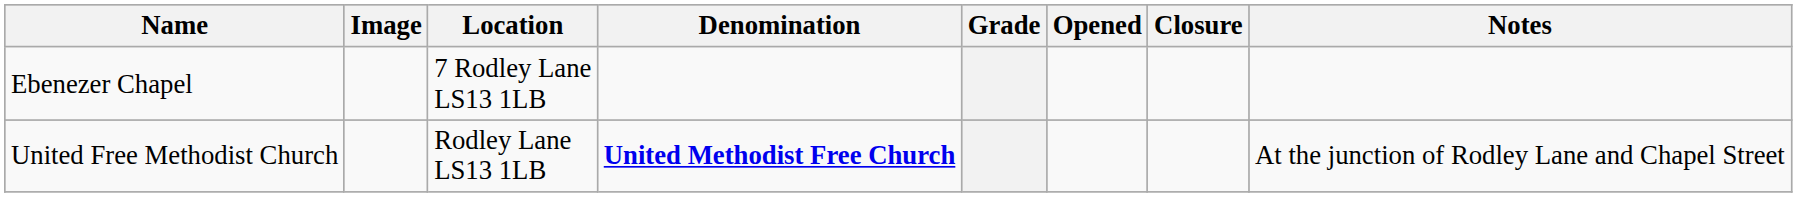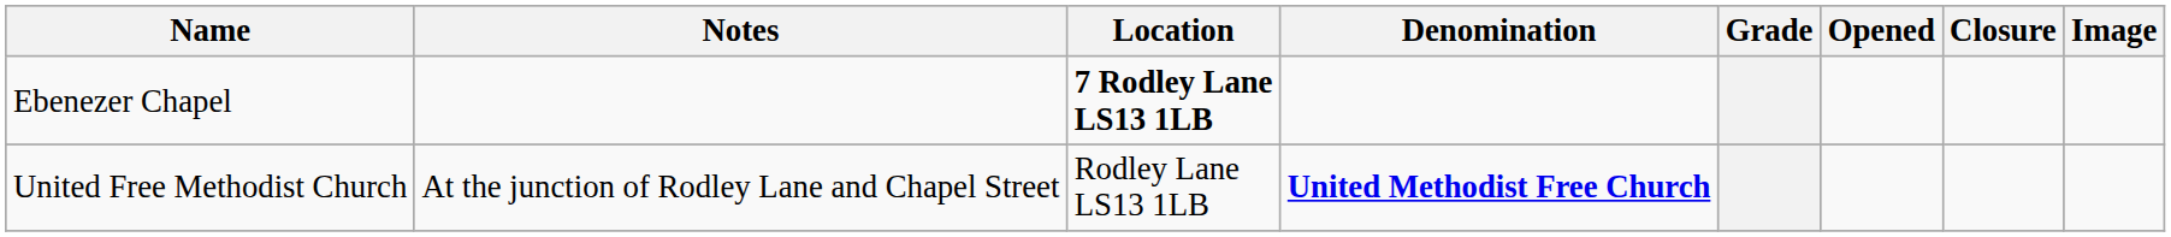columns swapped: Image <-> Notes
Ebenezer Chapel | Location: normal -> bold
